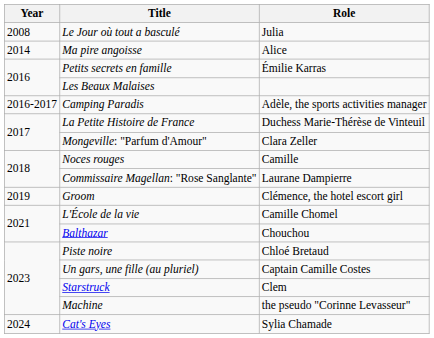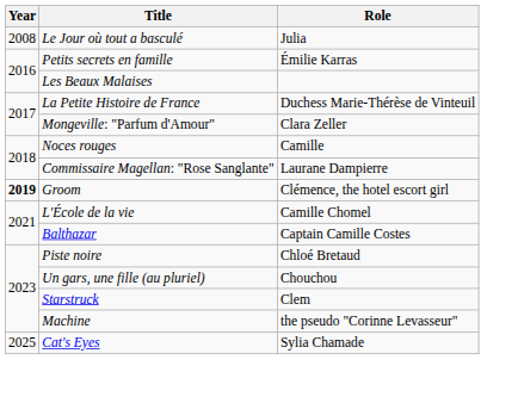- row: 2014 | Ma pire angoisse | Alice
- row: 2016-2017 | Camping Paradis | Adèle, the sports activities manager
Groom | Year: normal -> bold
Balthazar | Role: Chouchou -> Captain Camille Costes
Un gars, une fille (au pluriel) | Role: Captain Camille Costes -> Chouchou
Cat's Eyes | Year: 2024 -> 2025
